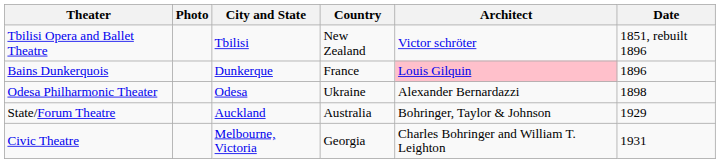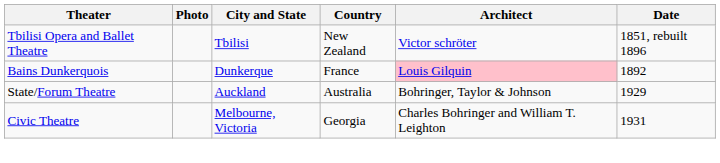Bains Dunkerquois | Date: 1896 -> 1892
- row: Odesa Philharmonic Theater | Odesa | Ukraine | Alexander Bernardazzi | 1898
